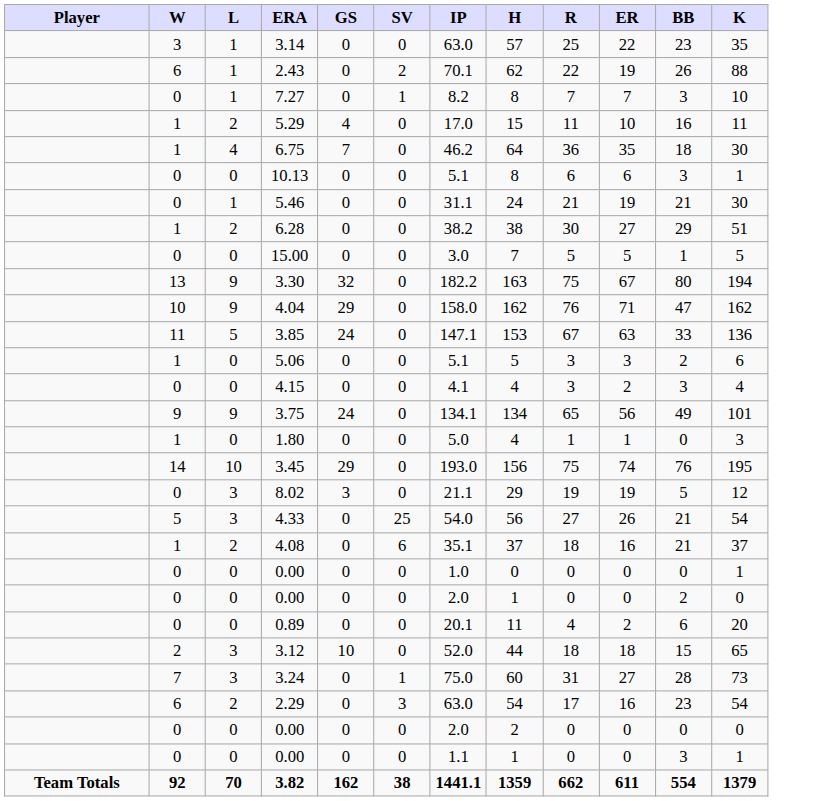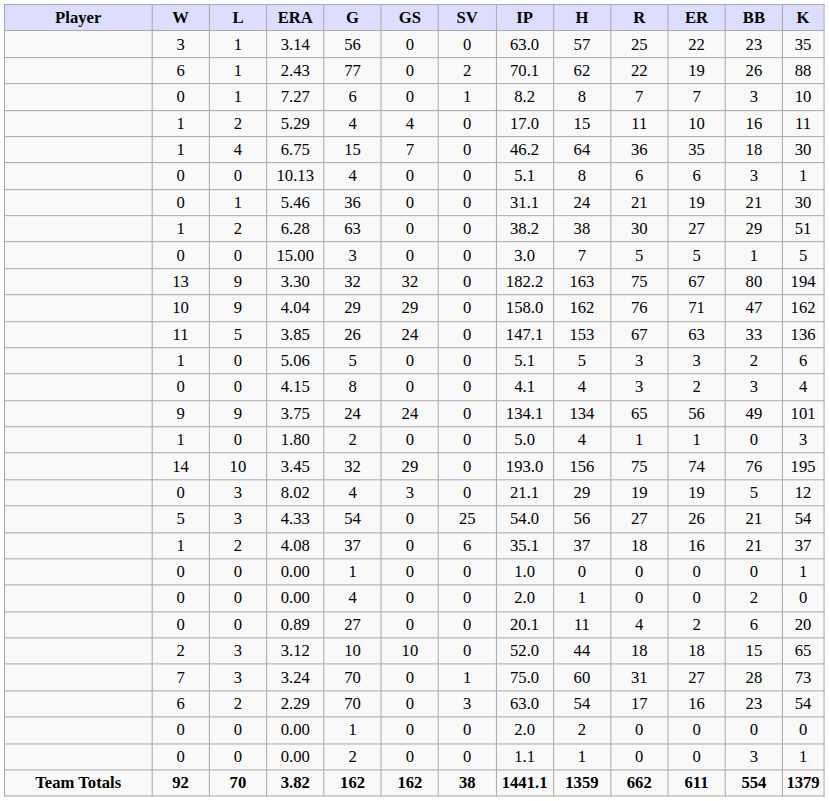+ column: G | 56 | 77 | 6 | 4 | 15 | 4 | 36 | 63 | 3 | 32 | 29 | 26 | 5 | 8 | 24 | 2 | 32 | 4 | 54 | 37 | 1 | 4 | 27 | 10 | 70 | 70 | 1 | 2 | 162
